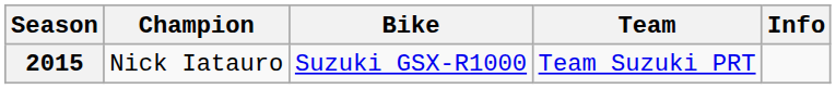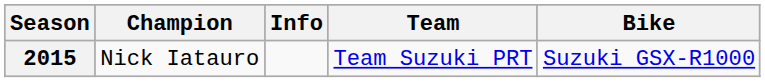columns swapped: Bike <-> Info
